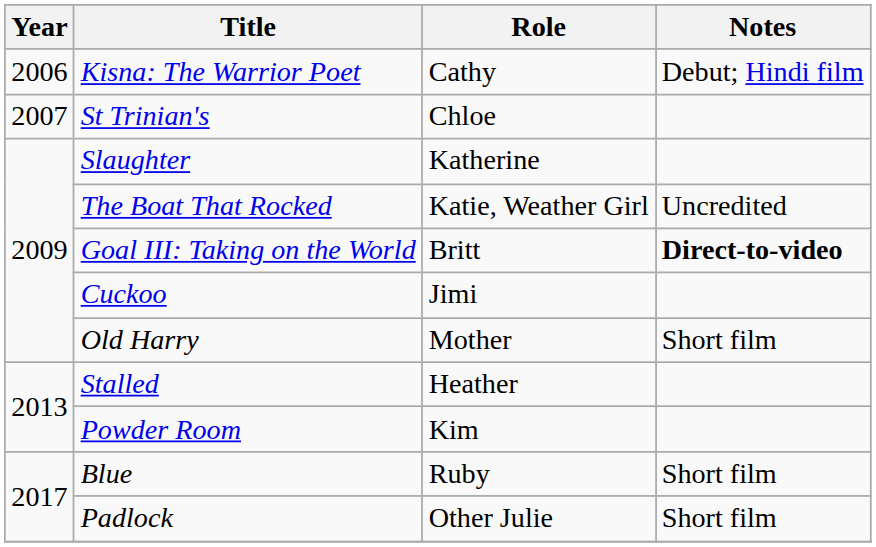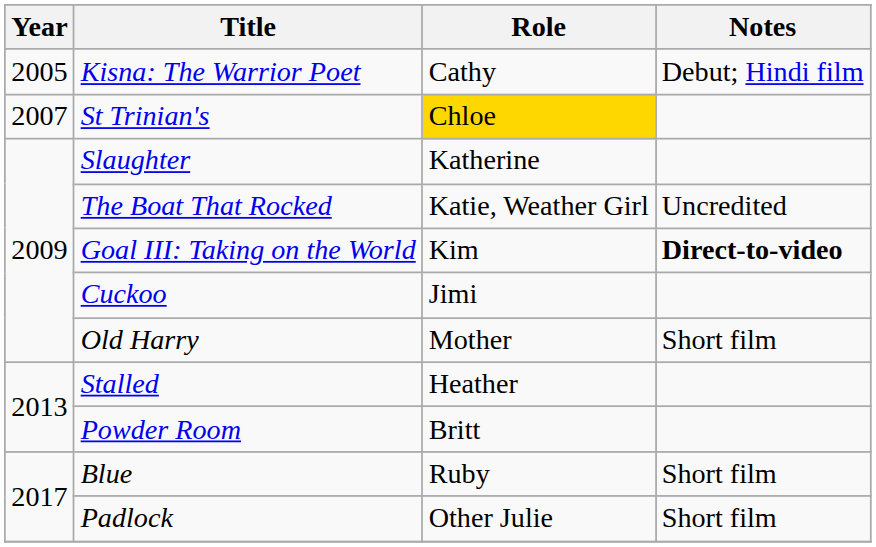Kisna: The Warrior Poet | Year: 2006 -> 2005
St Trinian's | Role: no background -> gold background
Goal III: Taking on the World | Role: Britt -> Kim
Powder Room | Role: Kim -> Britt
